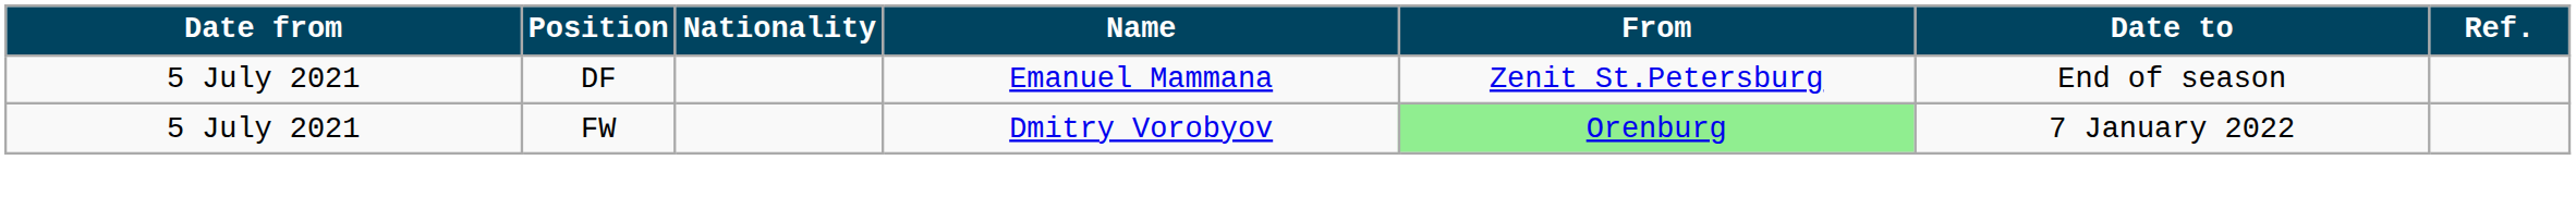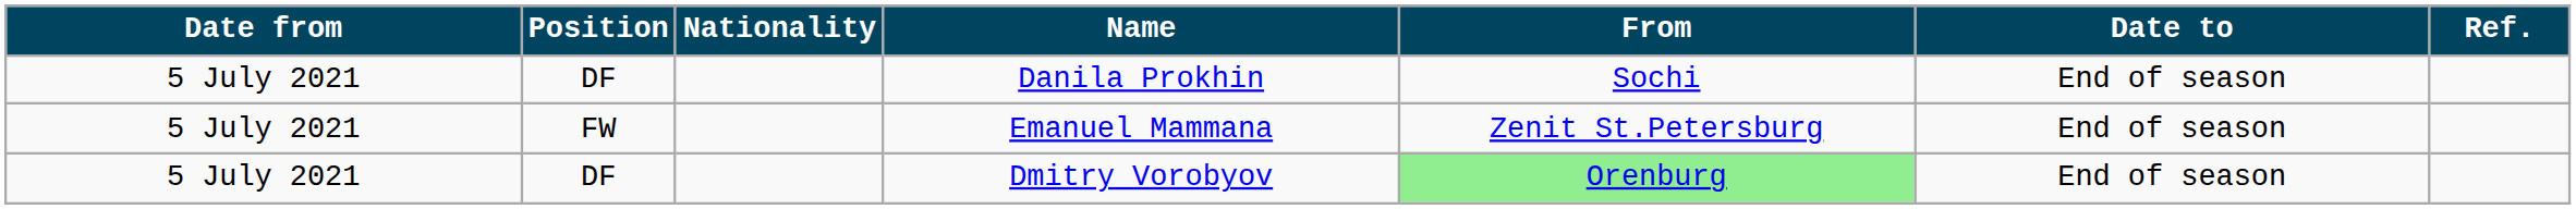+ row: 5 July 2021 | DF | Danila Prokhin | Sochi | End of season
Emanuel Mammana | Position: DF -> FW
Dmitry Vorobyov | Position: FW -> DF
Dmitry Vorobyov | Date to: 7 January 2022 -> End of season
